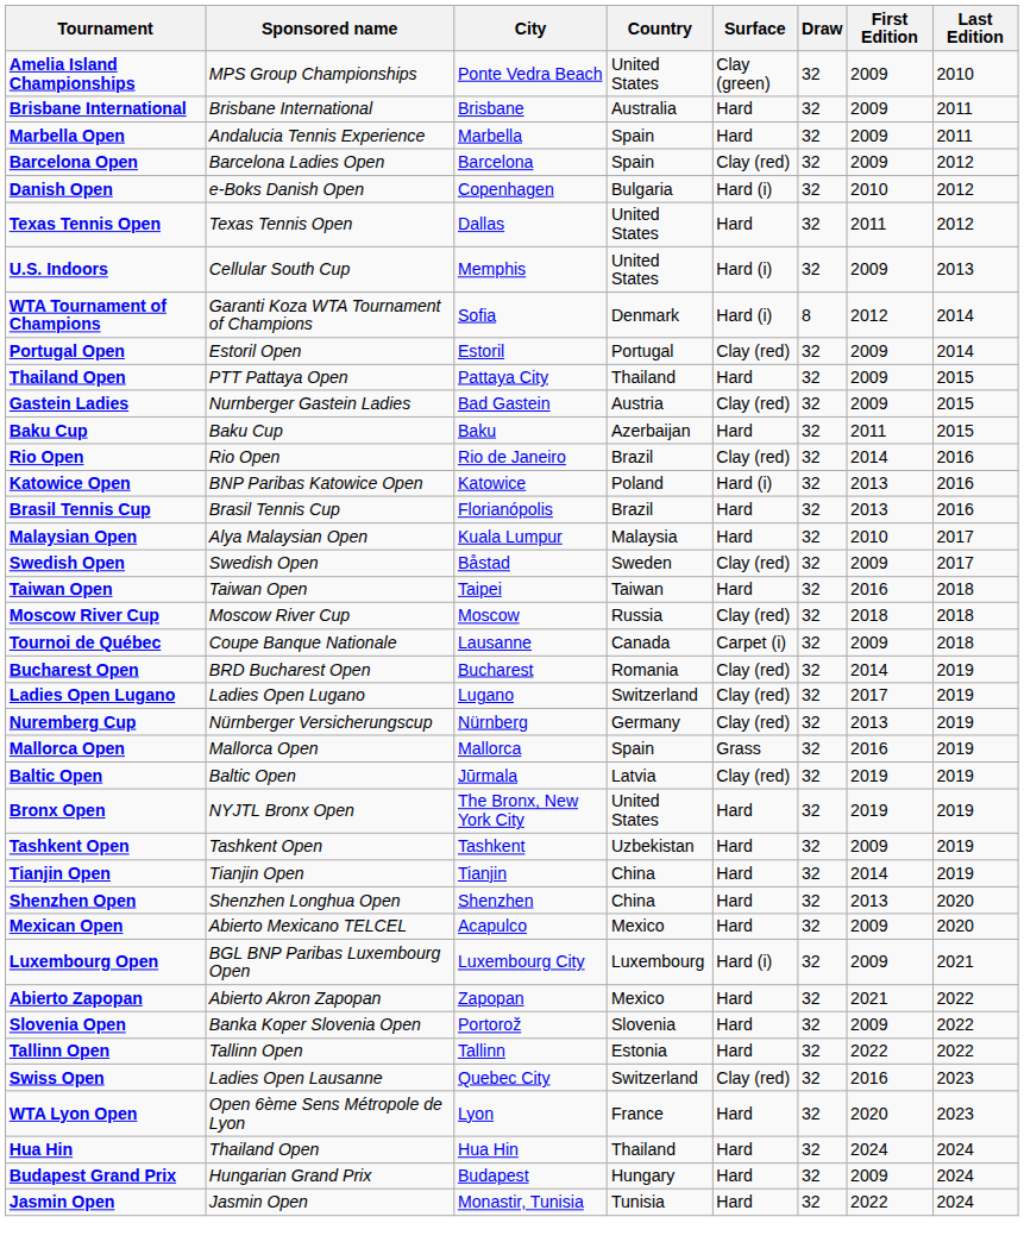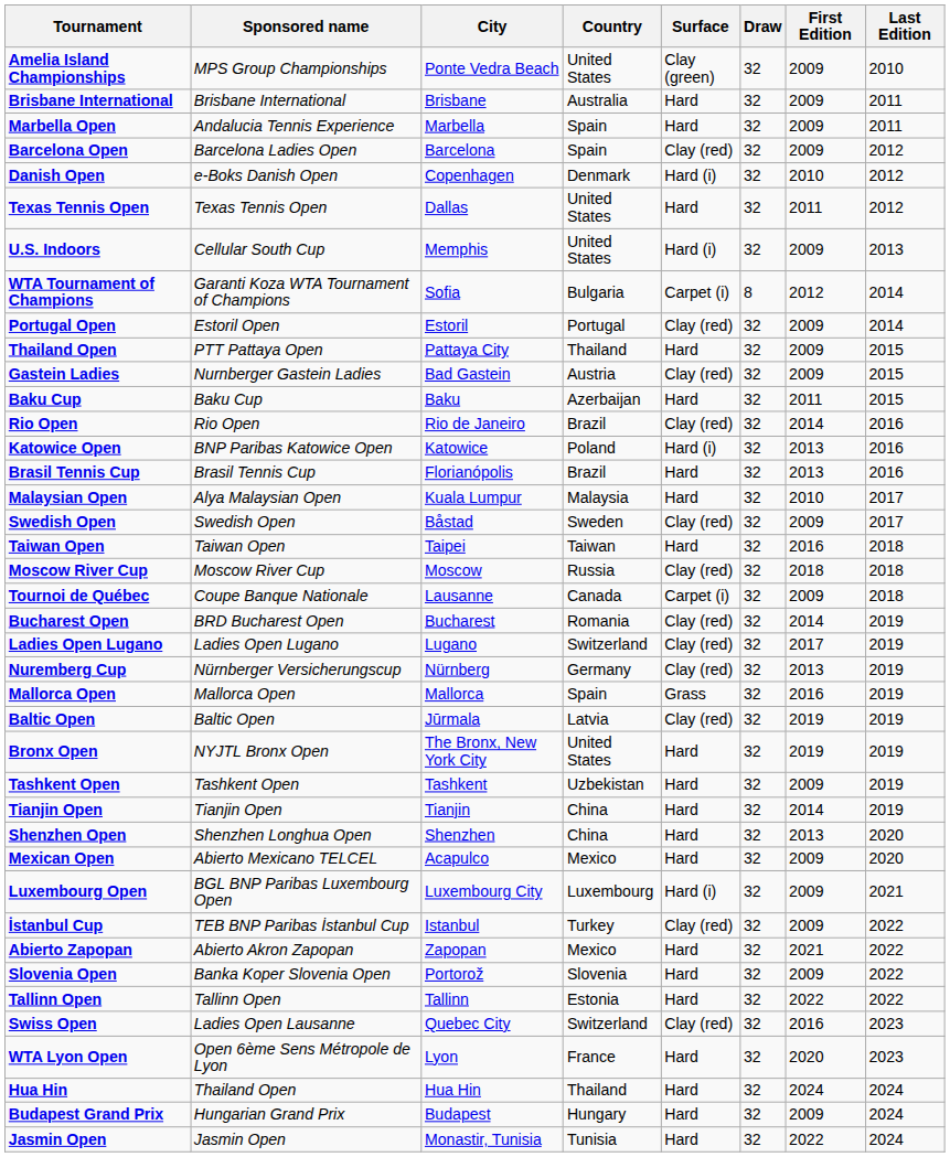Danish Open | Country: Bulgaria -> Denmark
WTA Tournament of Champions | Country: Denmark -> Bulgaria
WTA Tournament of Champions | Surface: Hard (i) -> Carpet (i)
+ row: İstanbul Cup | TEB BNP Paribas İstanbul Cup | Istanbul | Turkey | Clay (red) | 32 | 2009 | 2022
